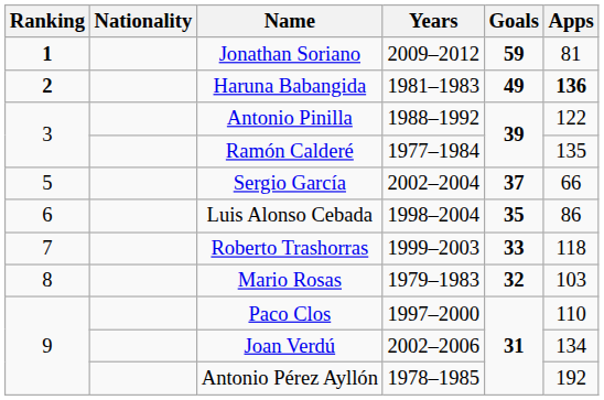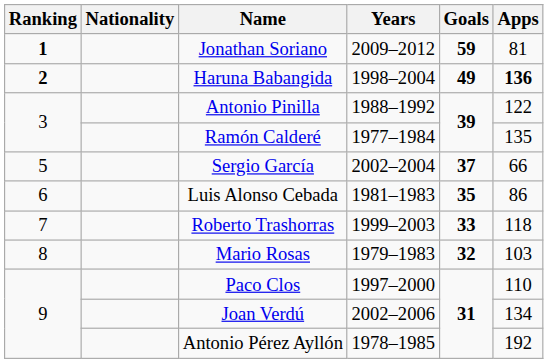Haruna Babangida | Years: 1981–1983 -> 1998–2004
Luis Alonso Cebada | Years: 1998–2004 -> 1981–1983
